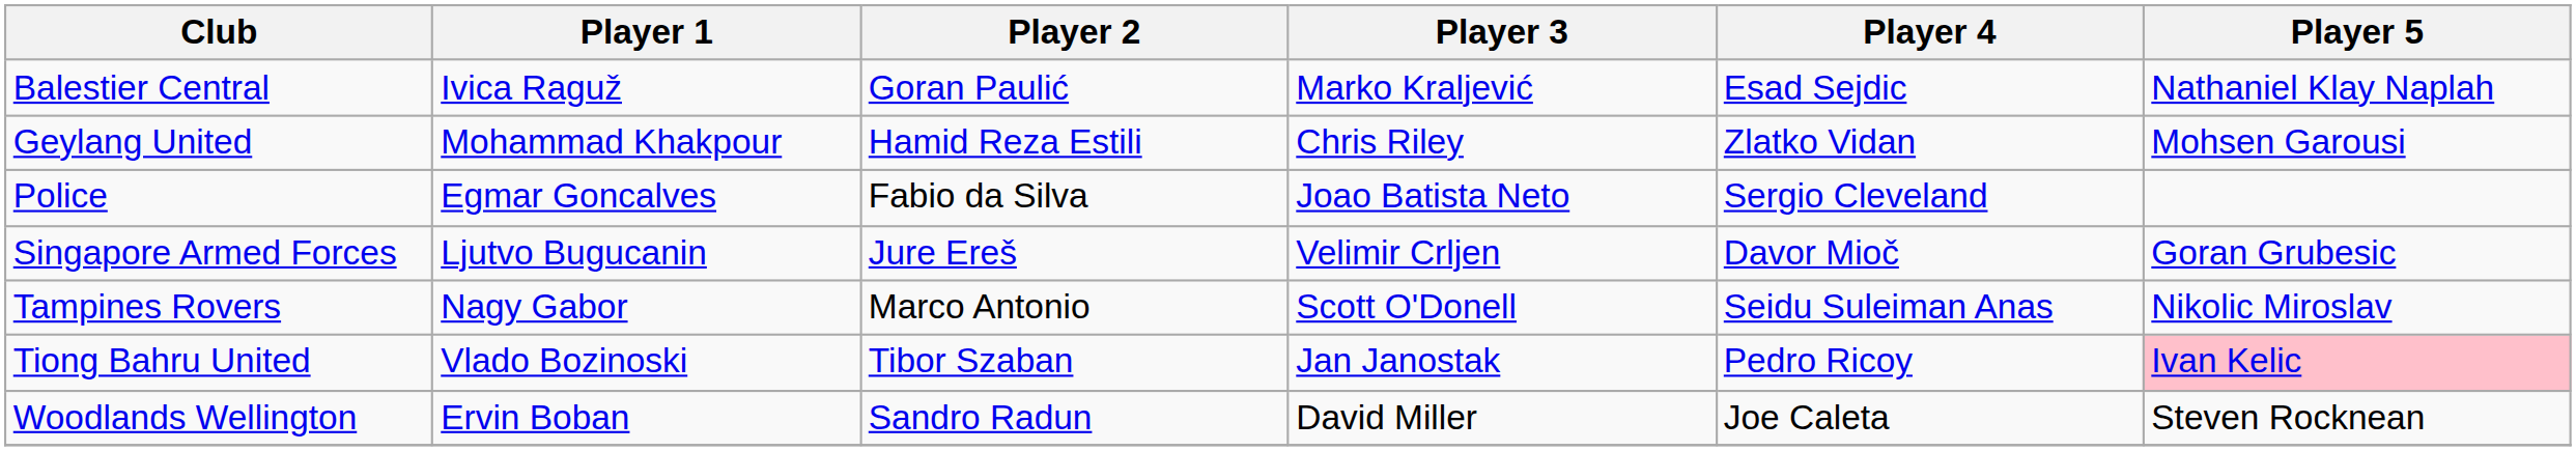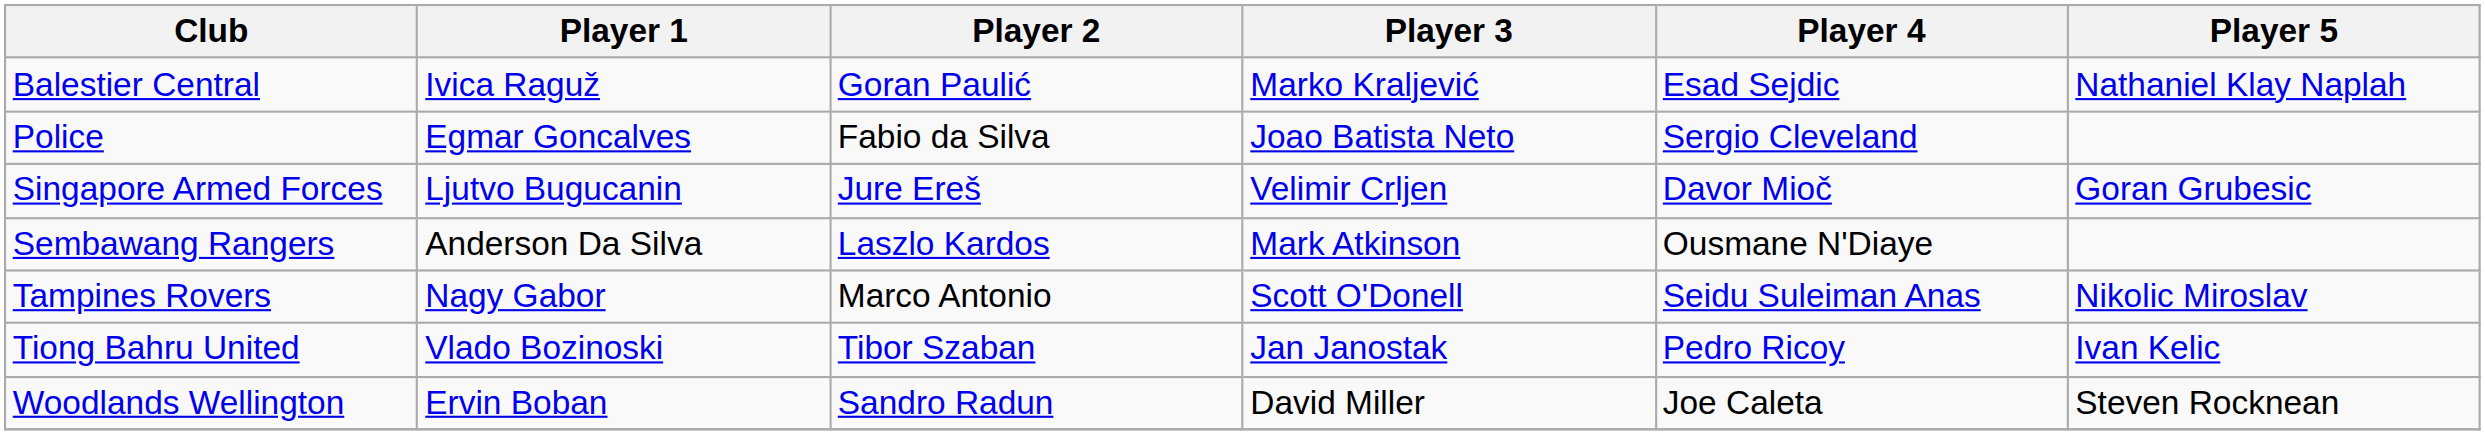- row: Geylang United | Mohammad Khakpour | Hamid Reza Estili | Chris Riley | Zlatko Vidan | Mohsen Garousi
+ row: Sembawang Rangers | Anderson Da Silva | Laszlo Kardos | Mark Atkinson | Ousmane N'Diaye
Tiong Bahru United | Player 5: pink background -> no background
